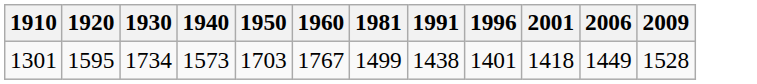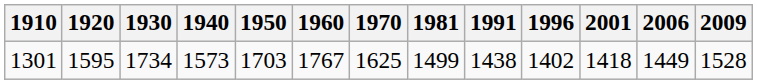+ column: 1970 | 1625
1301 | 1996: 1401 -> 1402
